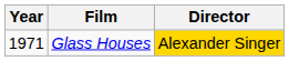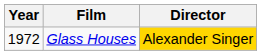Glass Houses | Year: 1971 -> 1972
